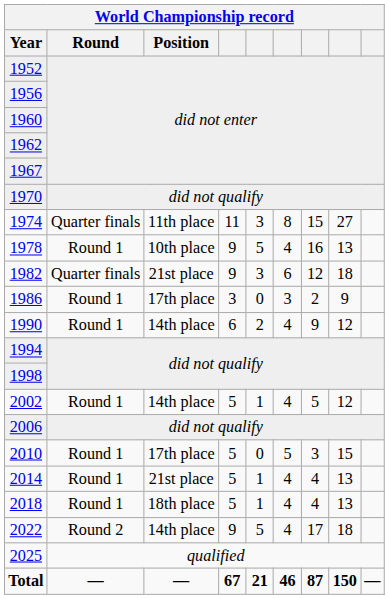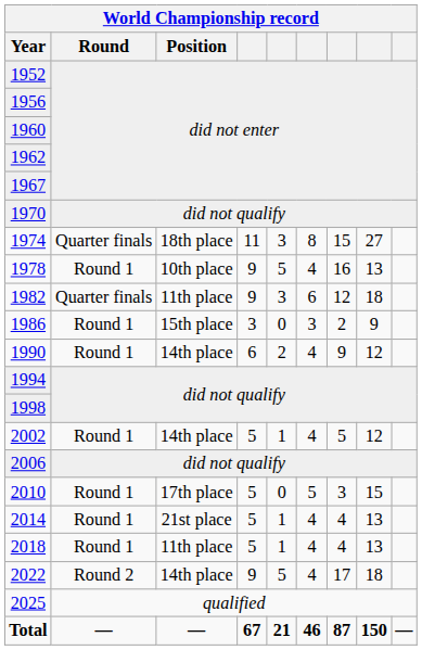1974 | Position: 11th place -> 18th place
1982 | Position: 21st place -> 11th place
1986 | Position: 17th place -> 15th place
2018 | Position: 18th place -> 11th place
